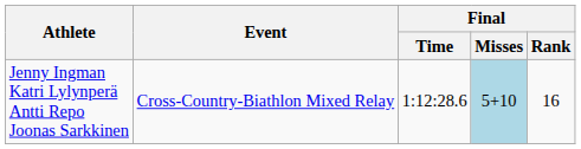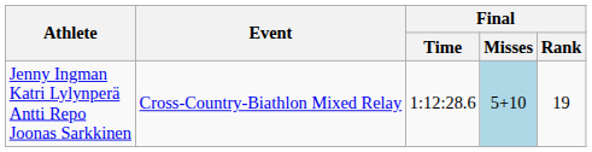Jenny Ingman Katri Lylynperä Antti Repo Joonas Sarkkinen | Final / Rank: 16 -> 19
